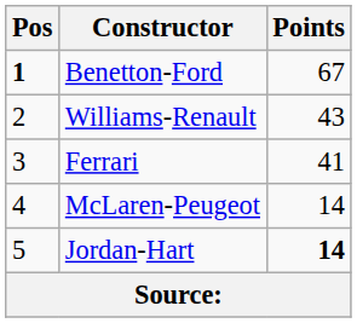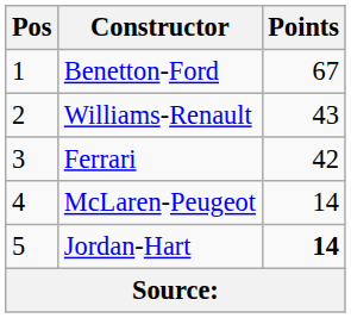Benetton-Ford | Pos: bold -> normal
Ferrari | Points: 41 -> 42
